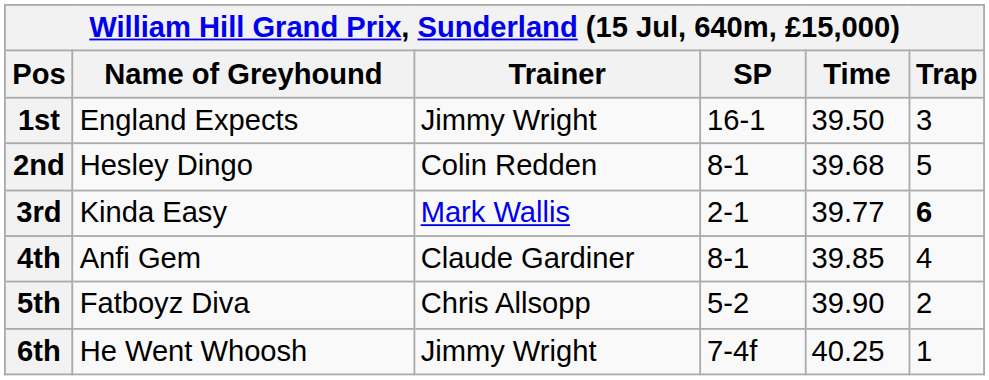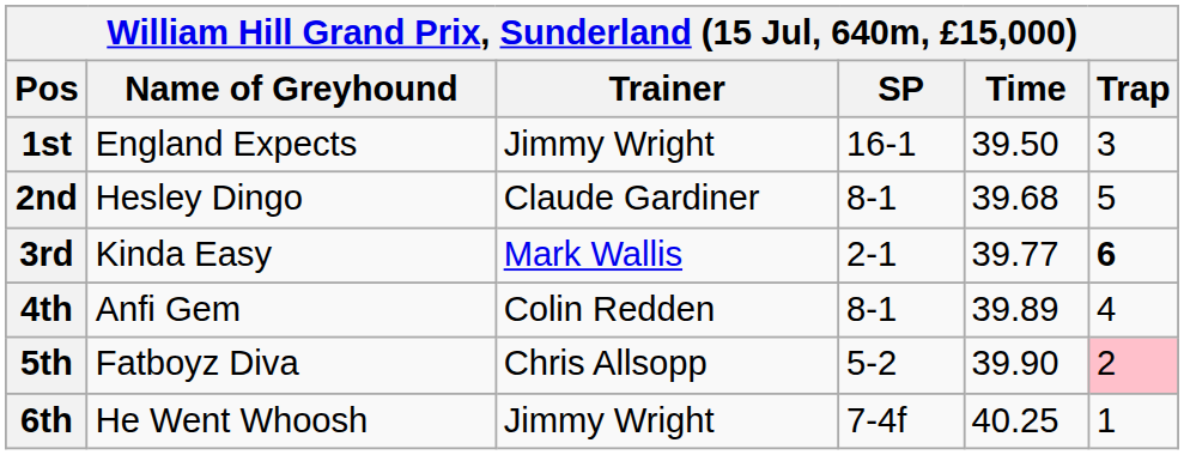2nd | Trainer: Colin Redden -> Claude Gardiner
4th | Trainer: Claude Gardiner -> Colin Redden
4th | Time: 39.85 -> 39.89
5th | Trap: no background -> pink background
